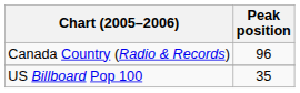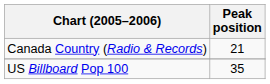Canada Country (Radio & Records) | Peak position: 96 -> 21
